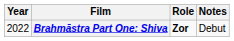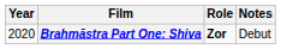Brahmāstra Part One: Shiva | Year: 2022 -> 2020
